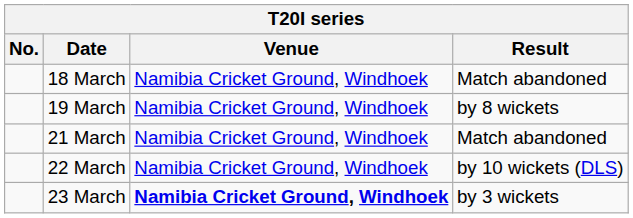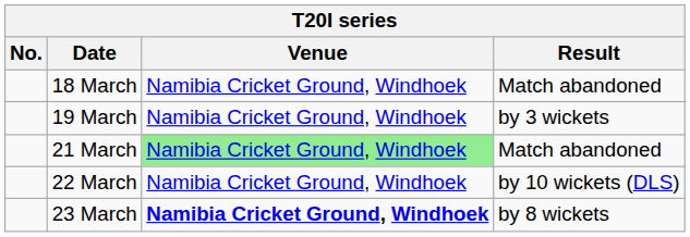19 March | Result: by 8 wickets -> by 3 wickets
21 March | Venue: no background -> lightgreen background
23 March | Result: by 3 wickets -> by 8 wickets
